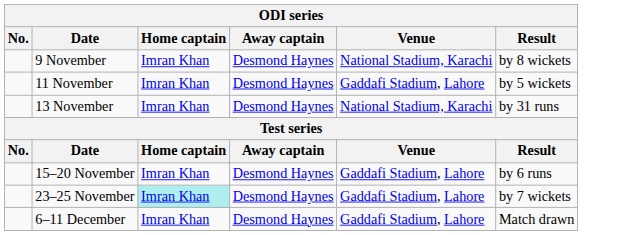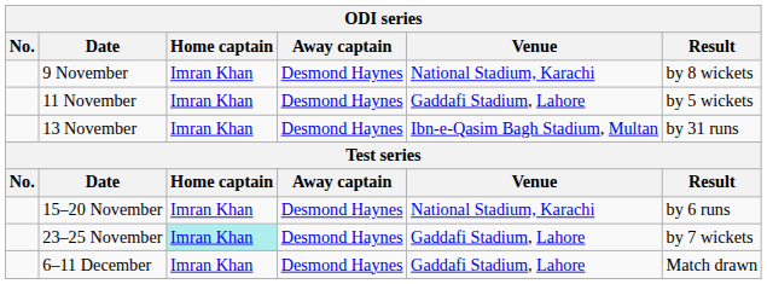13 November | Venue: National Stadium, Karachi -> Ibn-e-Qasim Bagh Stadium, Multan
15–20 November | Venue: Gaddafi Stadium, Lahore -> National Stadium, Karachi
